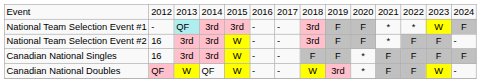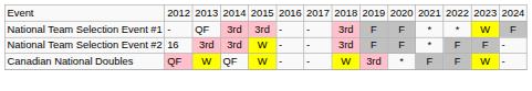National Team Selection Event #1 | column 3: paleturquoise background -> no background
- row: Canadian National Singles | 16 | 3rd | 3rd | W | - | - | F | F | * | F | F | F | F
